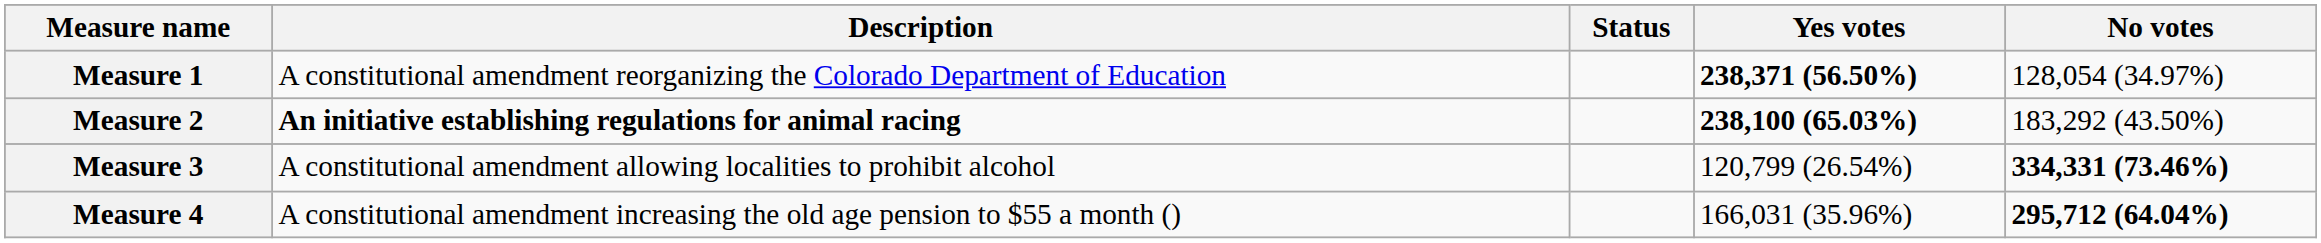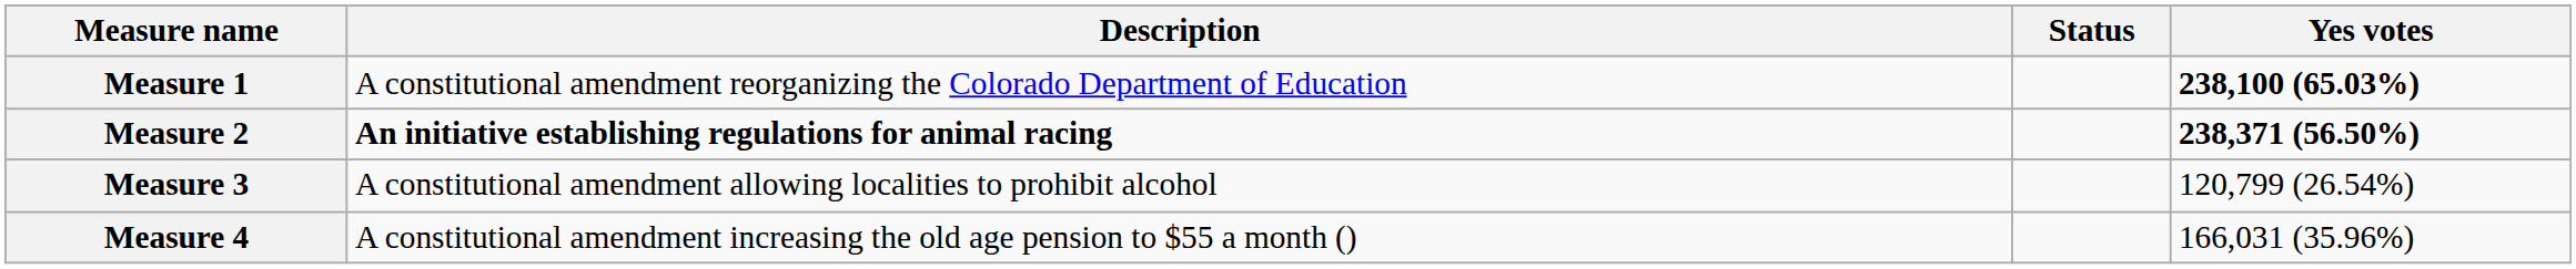- column: No votes | 128,054 (34.97%) | 183,292 (43.50%) | 334,331 (73.46%) | 295,712 (64.04%)
Measure 1 | Yes votes: 238,371 (56.50%) -> 238,100 (65.03%)
Measure 2 | Yes votes: 238,100 (65.03%) -> 238,371 (56.50%)
